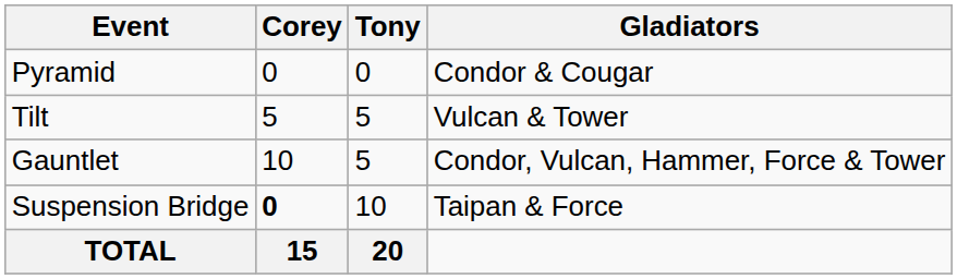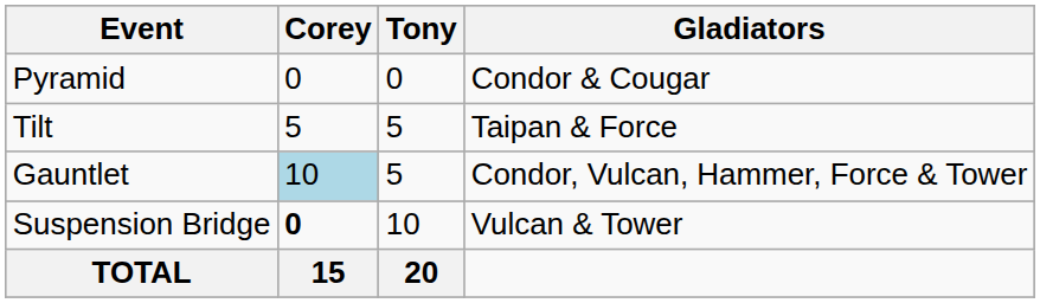Tilt | Gladiators: Vulcan & Tower -> Taipan & Force
Gauntlet | Corey: no background -> lightblue background
Suspension Bridge | Gladiators: Taipan & Force -> Vulcan & Tower
